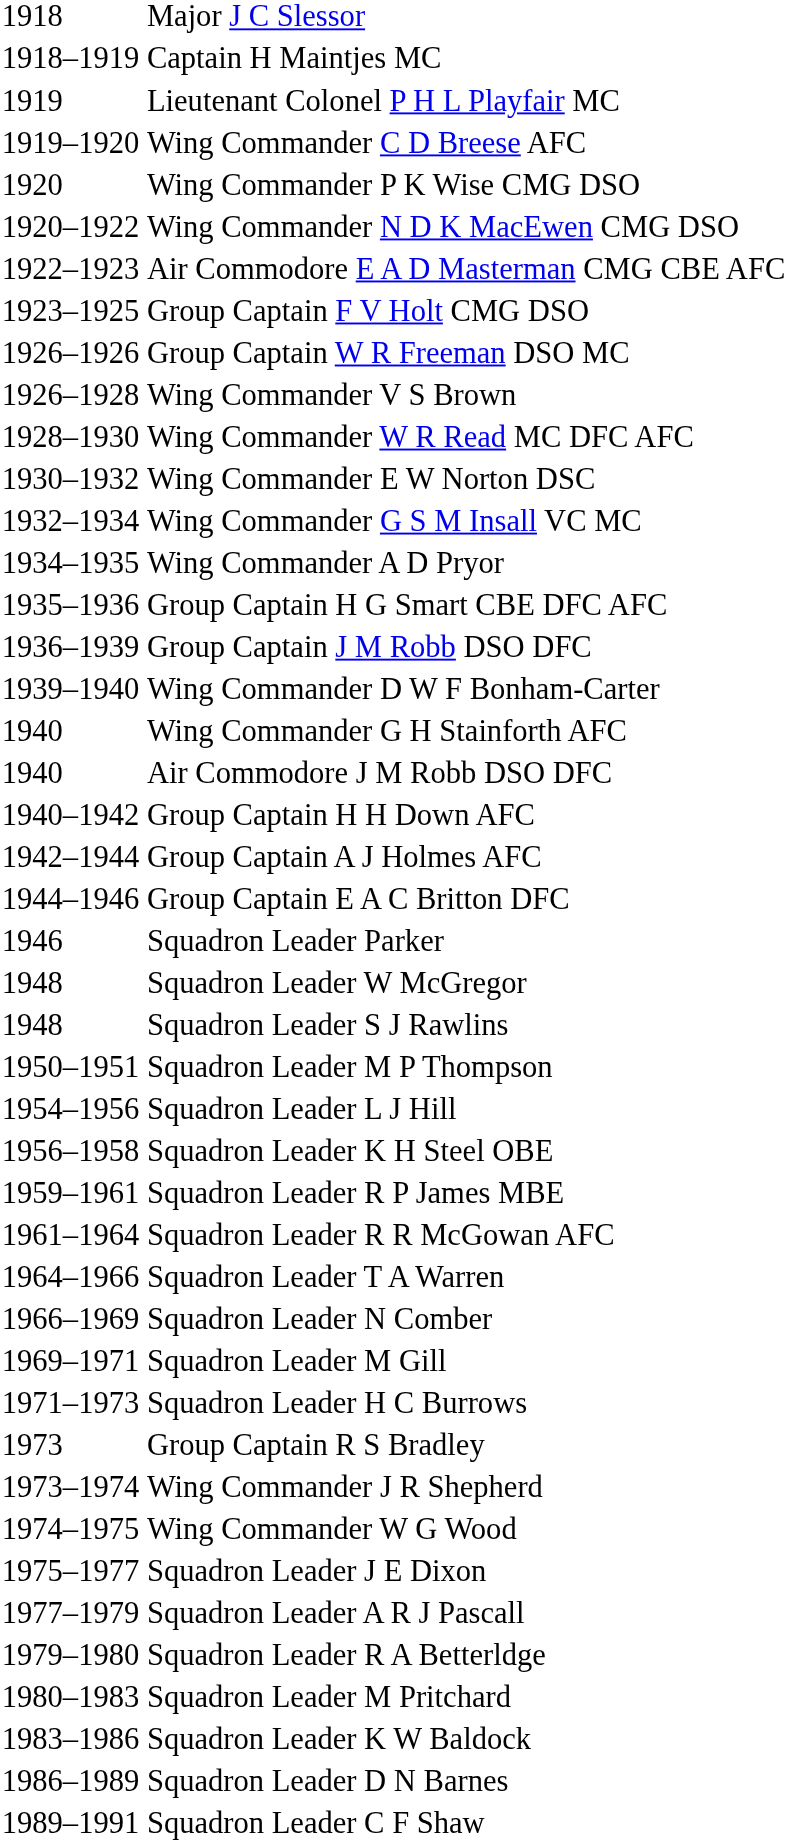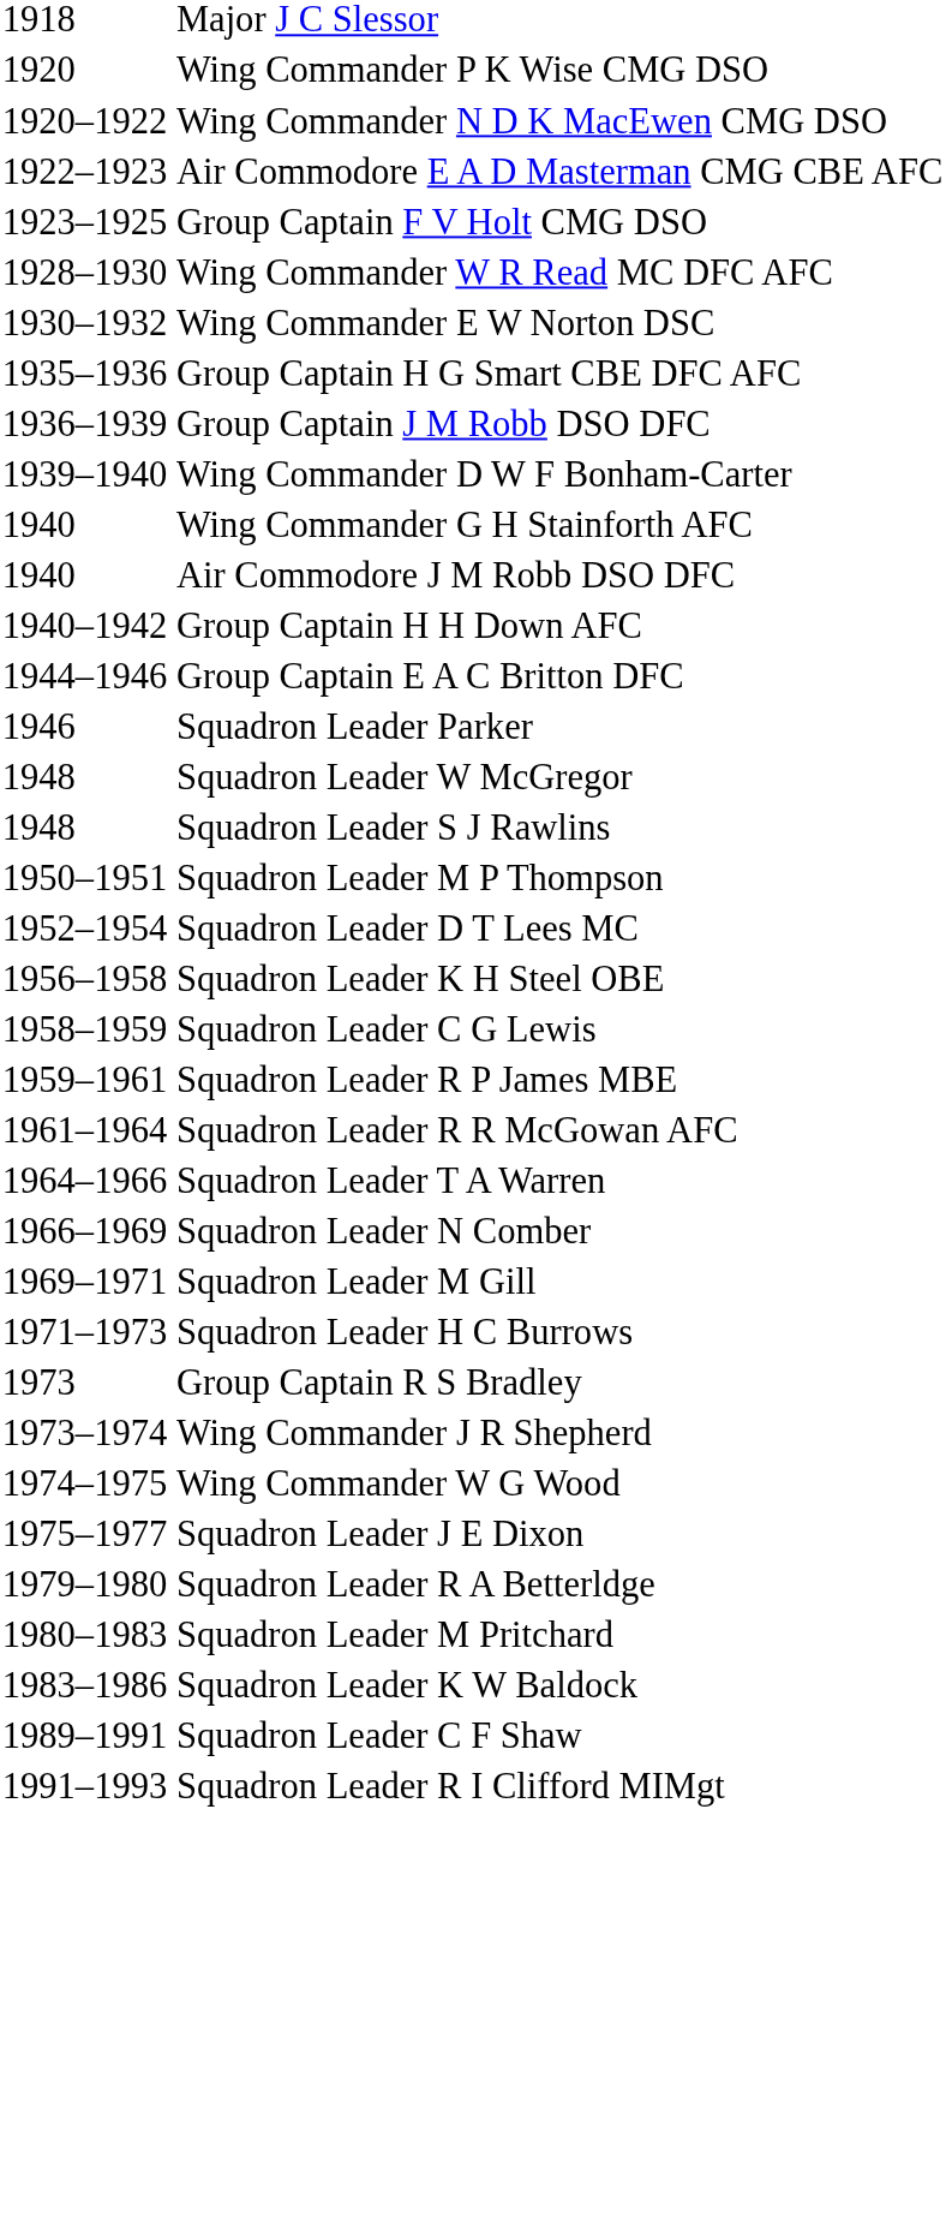- row: 1918–1919 | Captain H Maintjes MC
- row: 1919 | Lieutenant Colonel P H L Playfair MC
- row: 1919–1920 | Wing Commander C D Breese AFC
- row: 1926–1926 | Group Captain W R Freeman DSO MC
- row: 1926–1928 | Wing Commander V S Brown
- row: 1932–1934 | Wing Commander G S M Insall VC MC
- row: 1934–1935 | Wing Commander A D Pryor
- row: 1942–1944 | Group Captain A J Holmes AFC
+ row: 1952–1954 | Squadron Leader D T Lees MC
- row: 1954–1956 | Squadron Leader L J Hill
+ row: 1958–1959 | Squadron Leader C G Lewis
- row: 1977–1979 | Squadron Leader A R J Pascall
- row: 1986–1989 | Squadron Leader D N Barnes
+ row: 1991–1993 | Squadron Leader R I Clifford MIMgt
